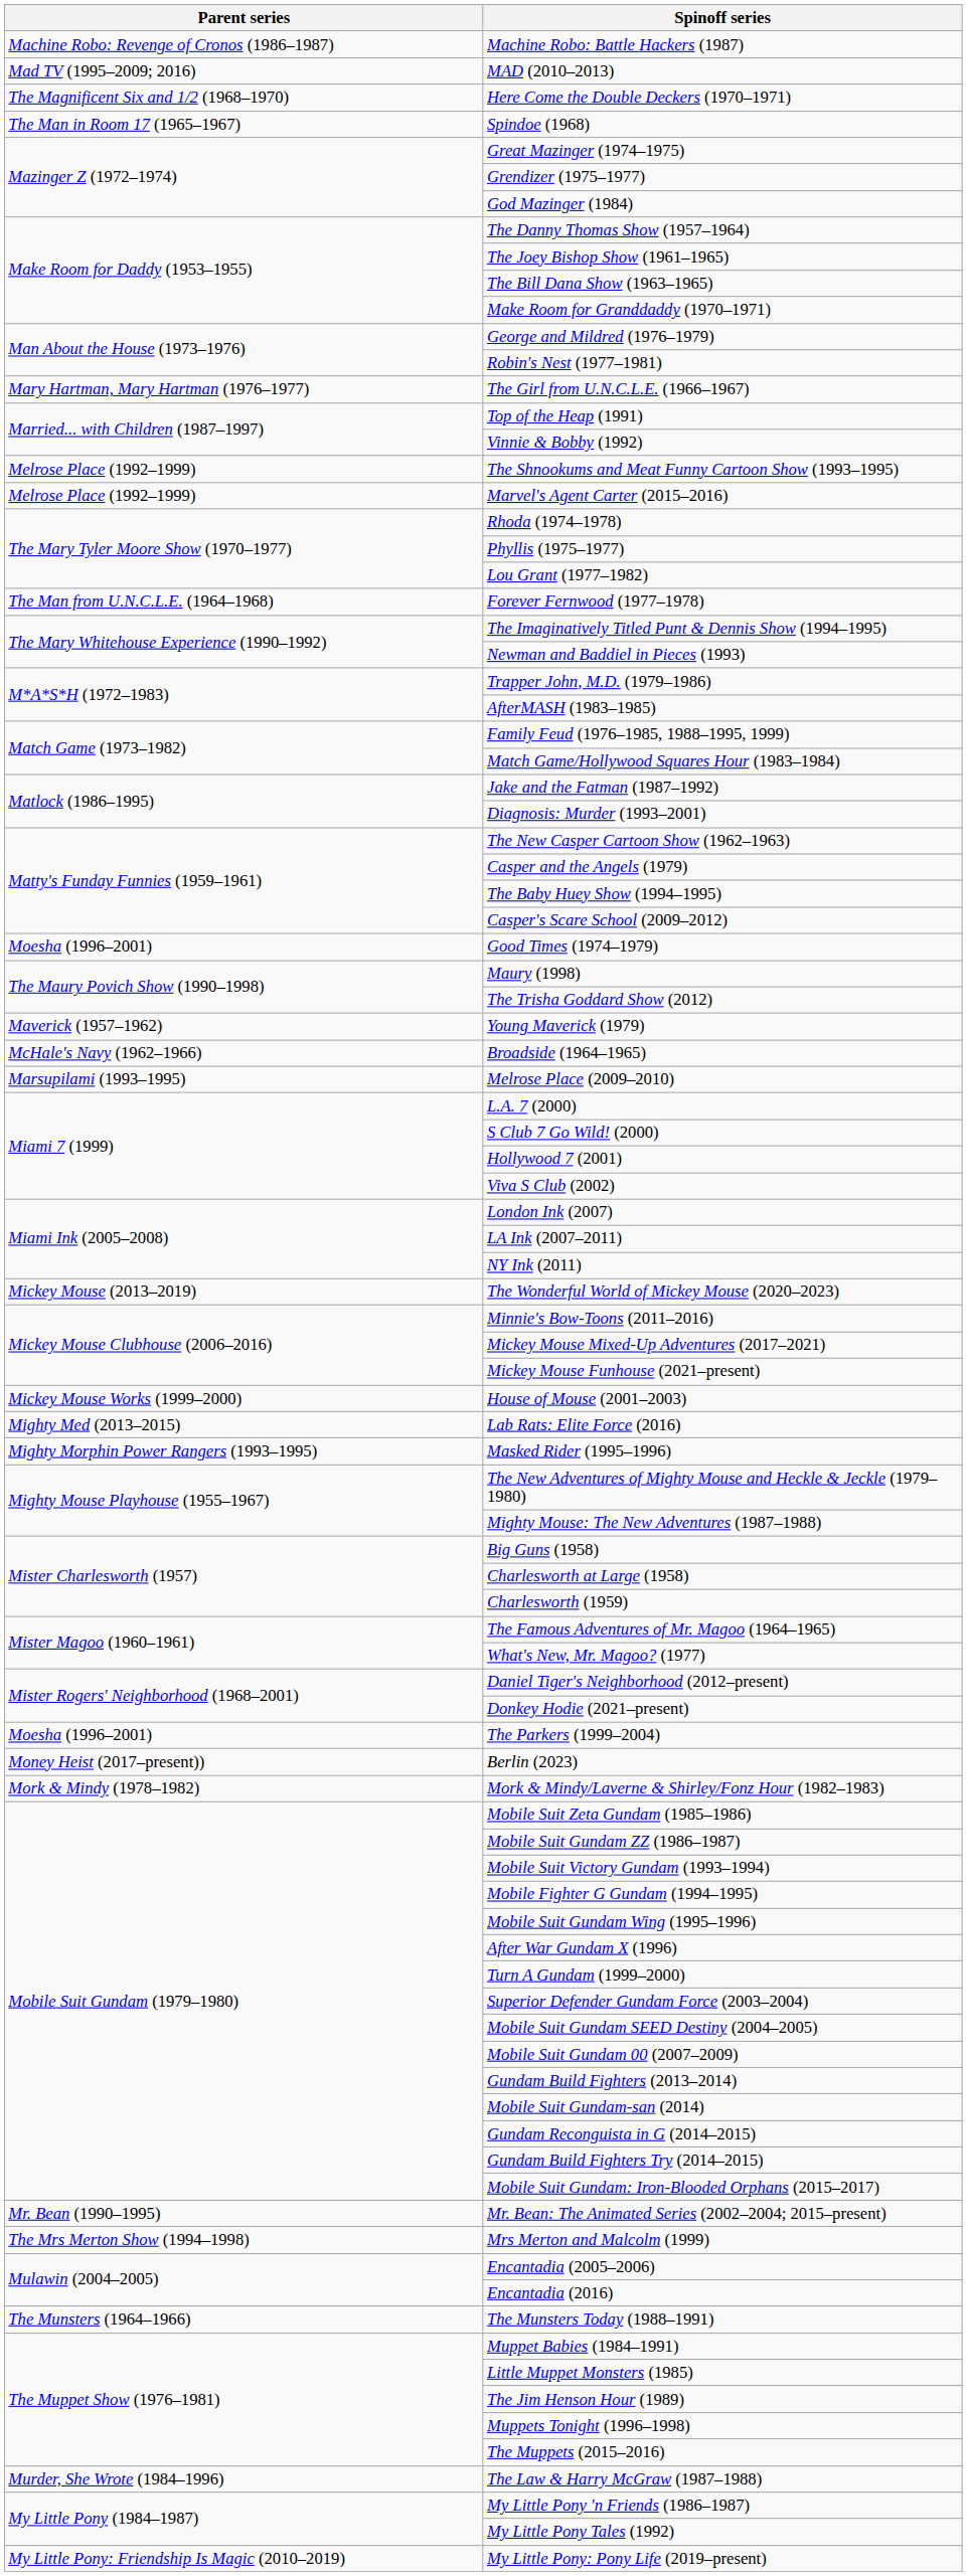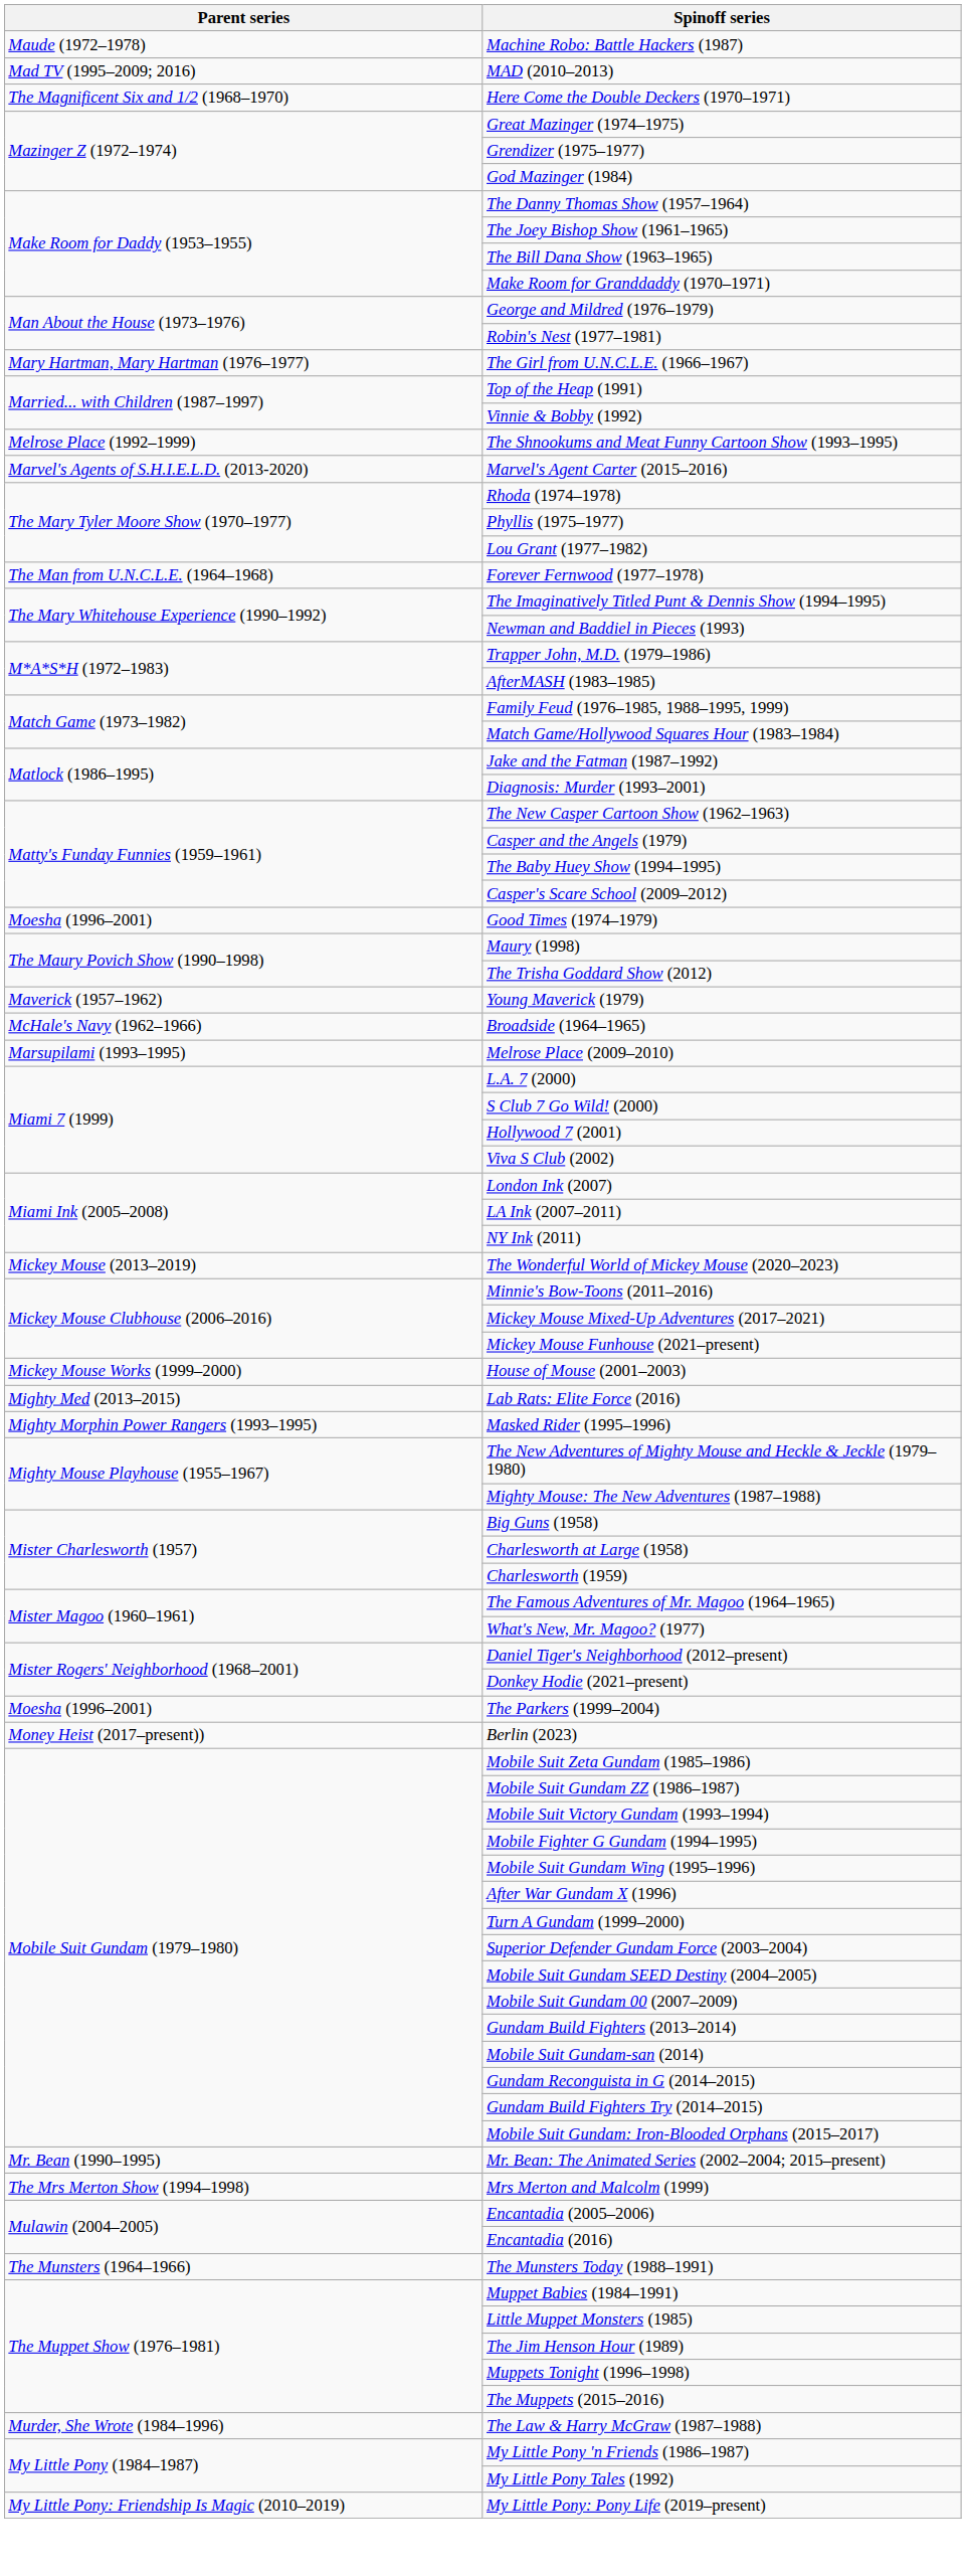Machine Robo: Battle Hackers (1987) | Parent series: Machine Robo: Revenge of Cronos (1986–1987) -> Maude (1972–1978)
- row: The Man in Room 17 (1965–1967) | Spindoe (1968)
Marvel's Agent Carter (2015–2016) | Parent series: Melrose Place (1992–1999) -> Marvel's Agents of S.H.I.E.L.D. (2013-2020)
- row: Mork & Mindy (1978–1982) | Mork & Mindy/Laverne & Shirley/Fonz Hour (1982–1983)
